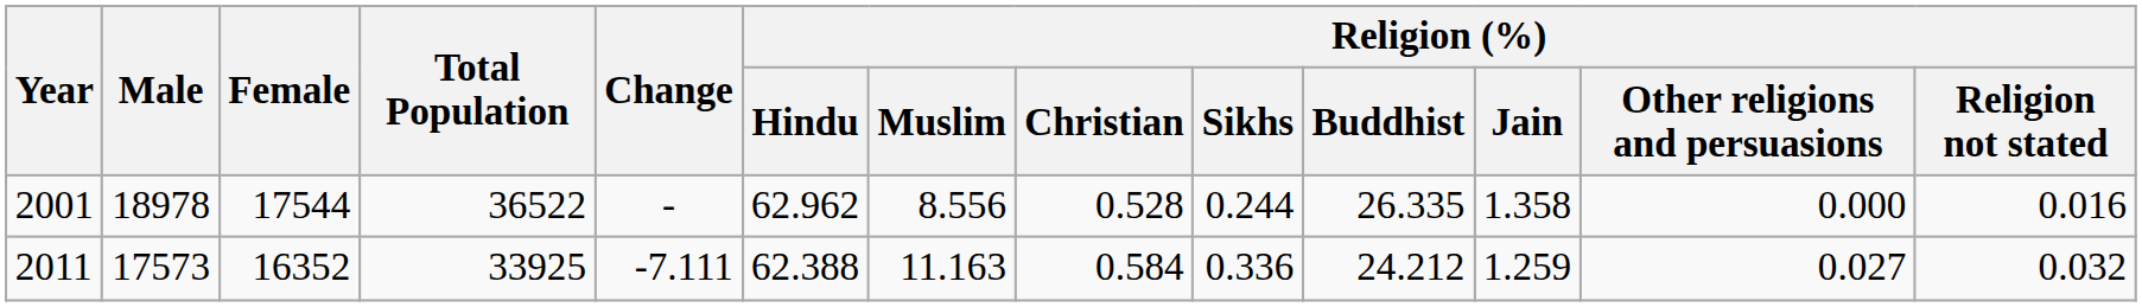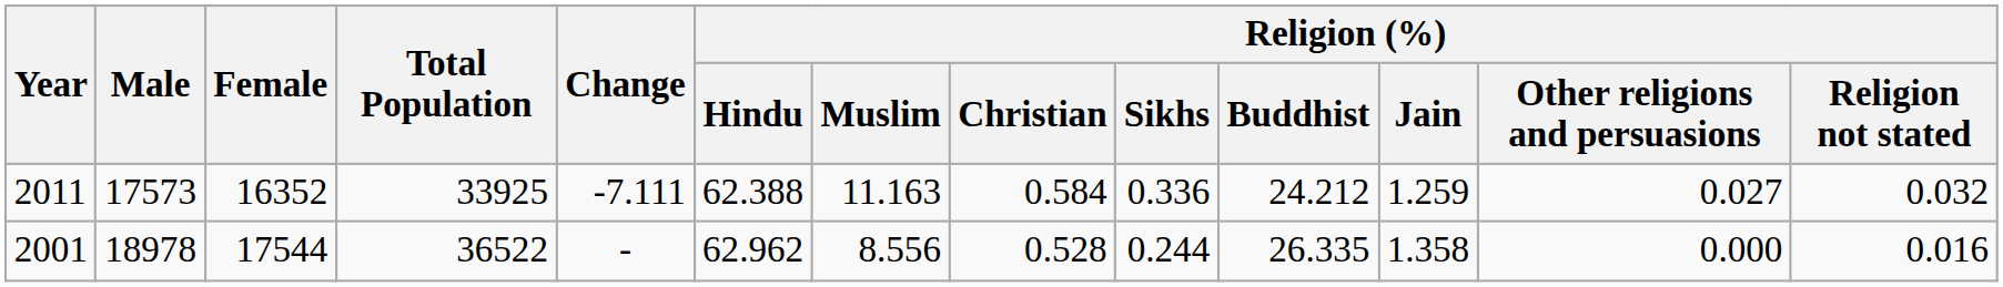rows swapped: 2001 <-> 2011
